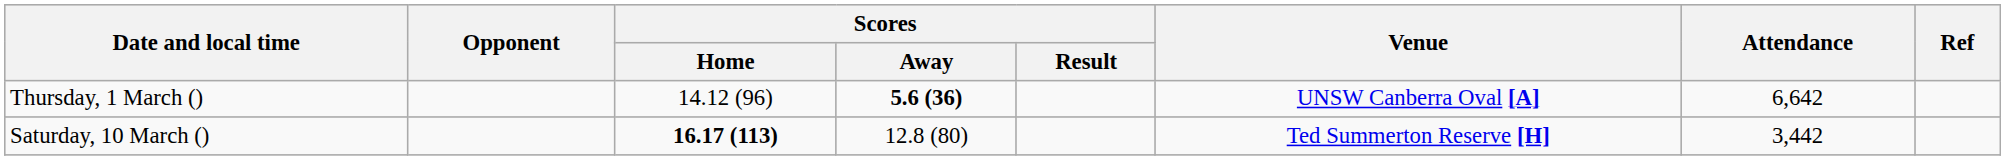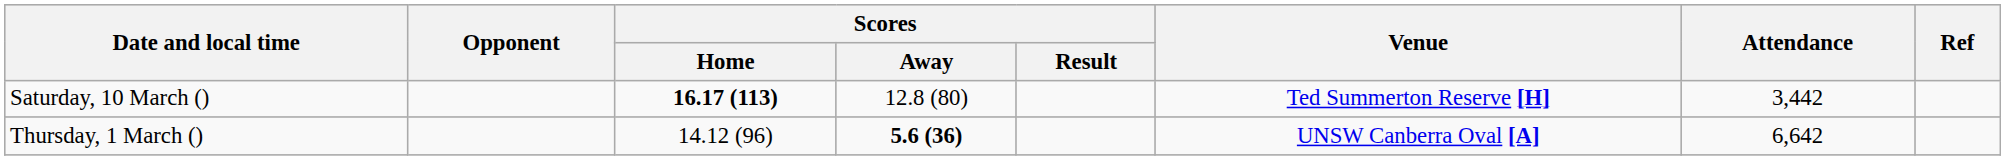rows swapped: Thursday, 1 March () <-> Saturday, 10 March ()
